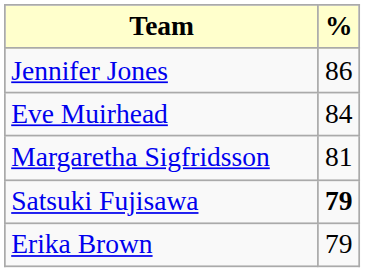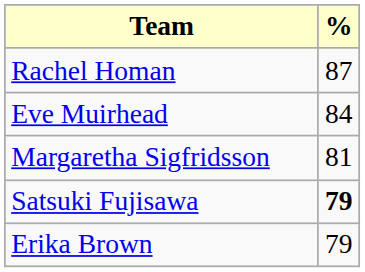+ row: Rachel Homan | 87
- row: Jennifer Jones | 86
